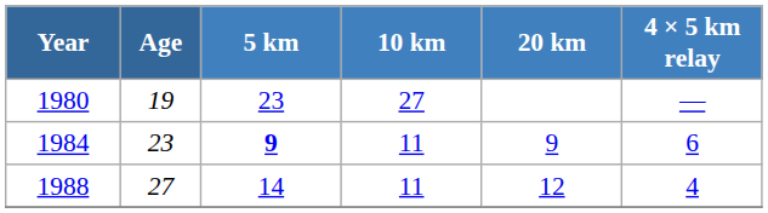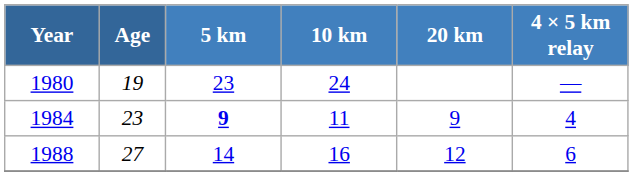1980 | 10 km: 27 -> 24
1984 | 4 × 5 km relay: 6 -> 4
1988 | 10 km: 11 -> 16
1988 | 4 × 5 km relay: 4 -> 6
